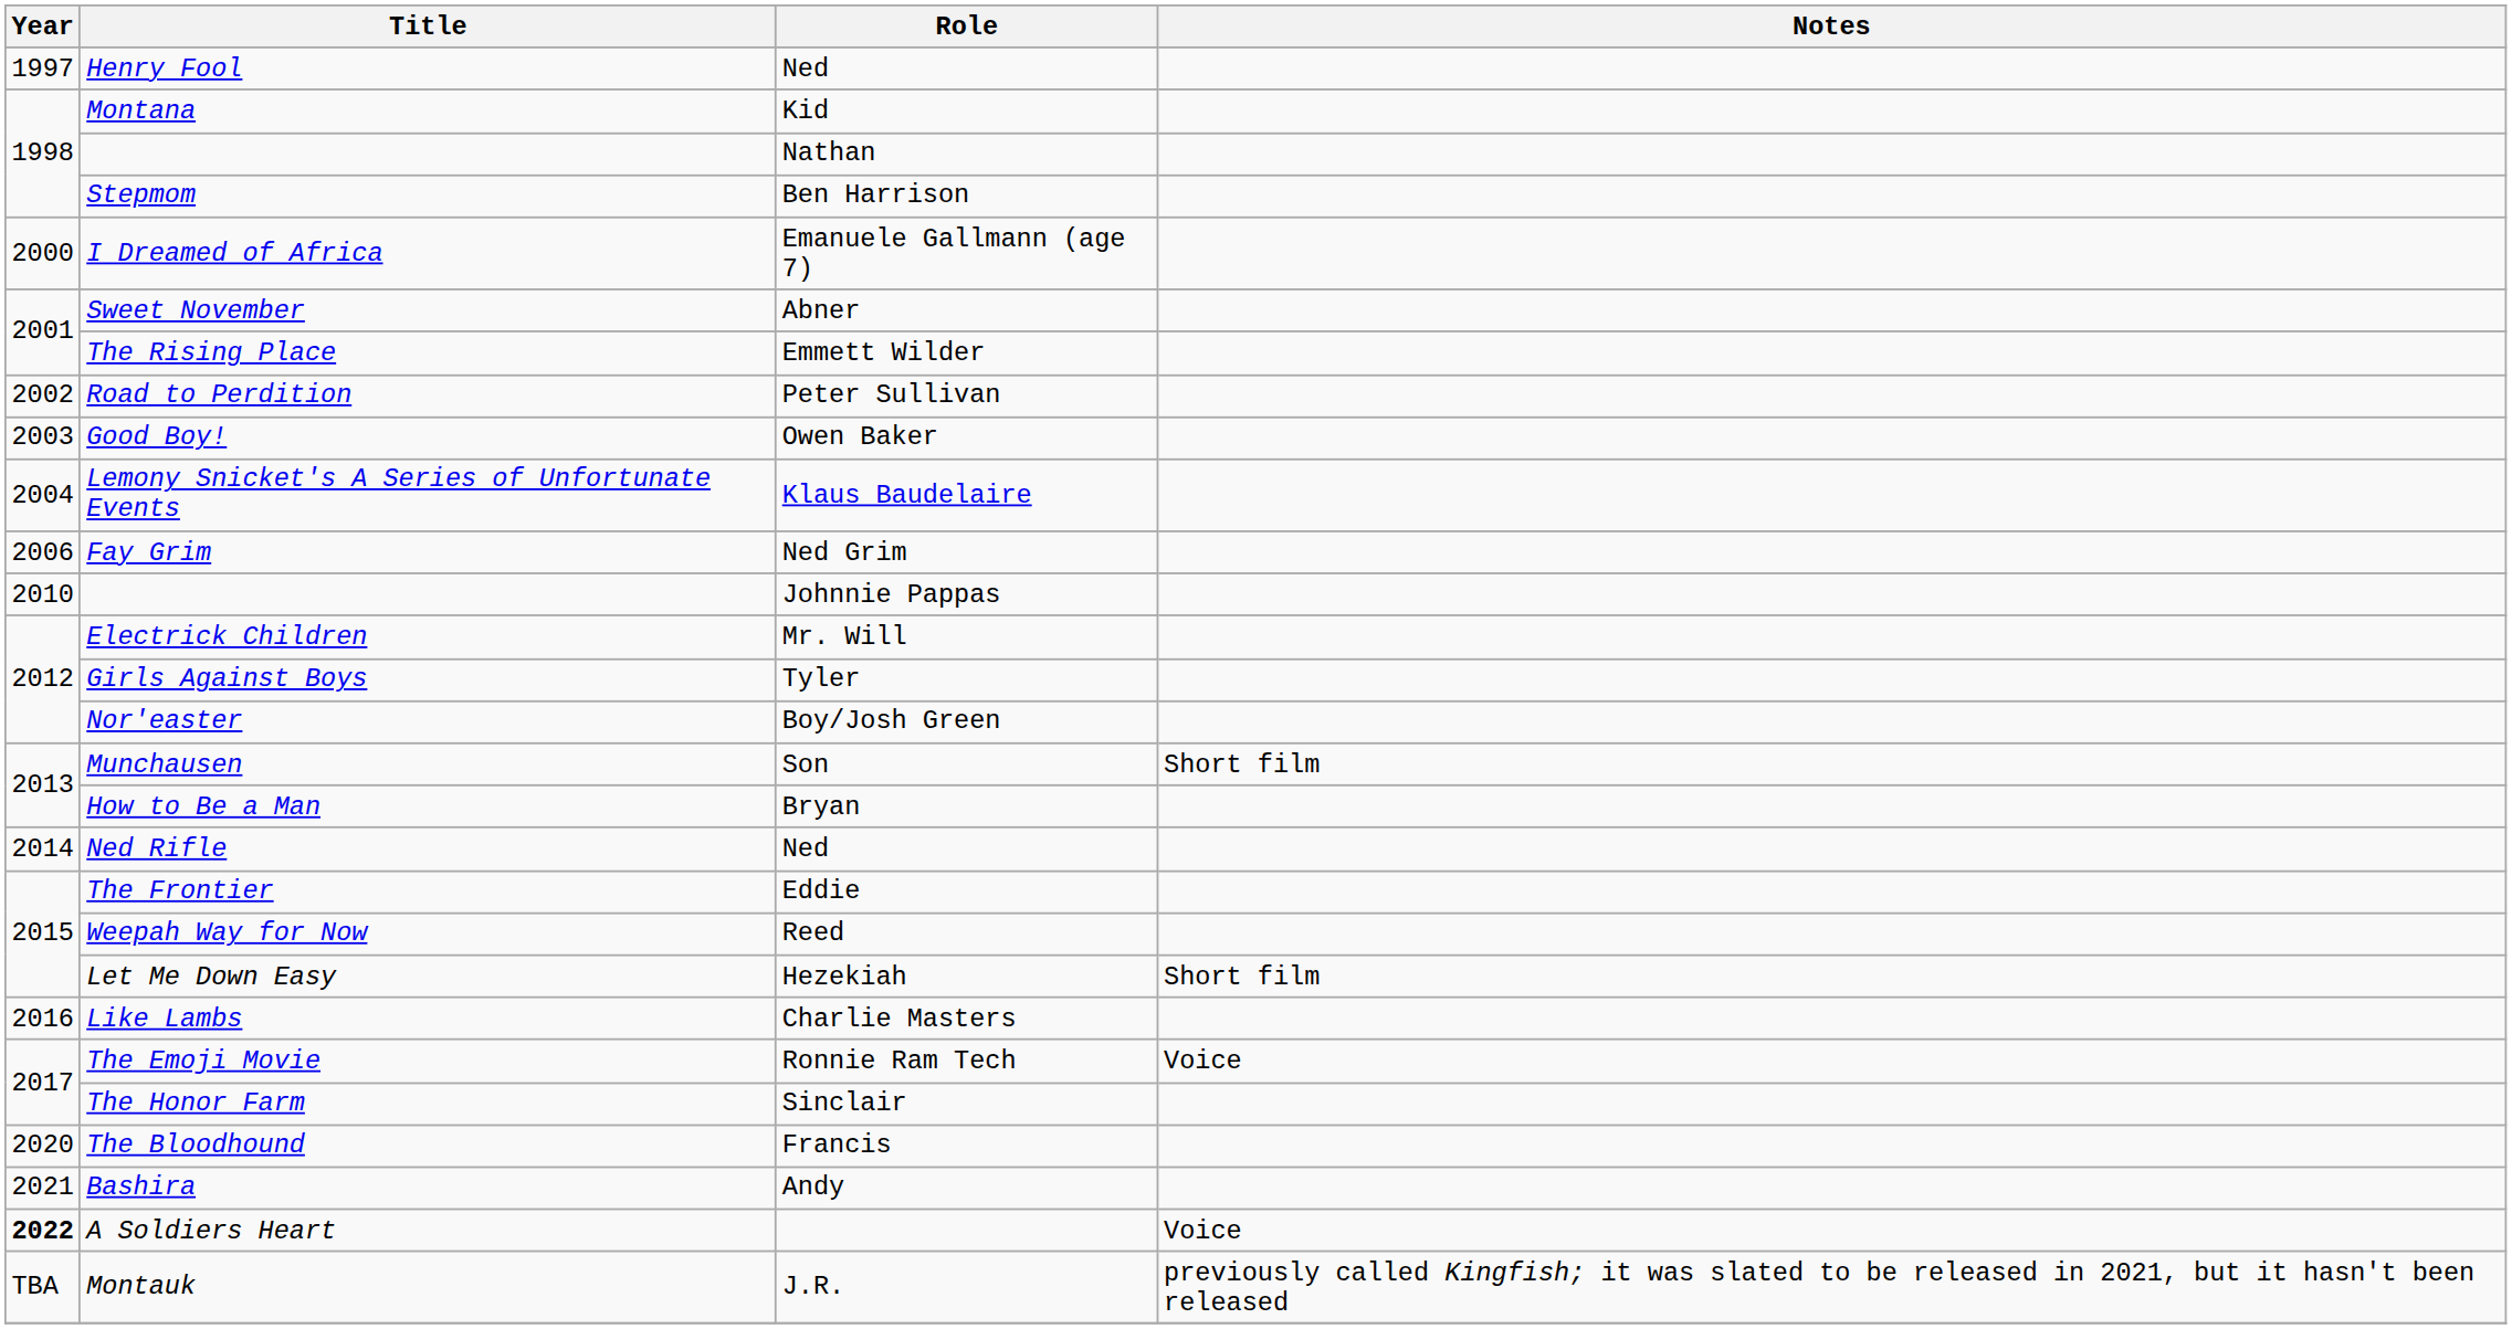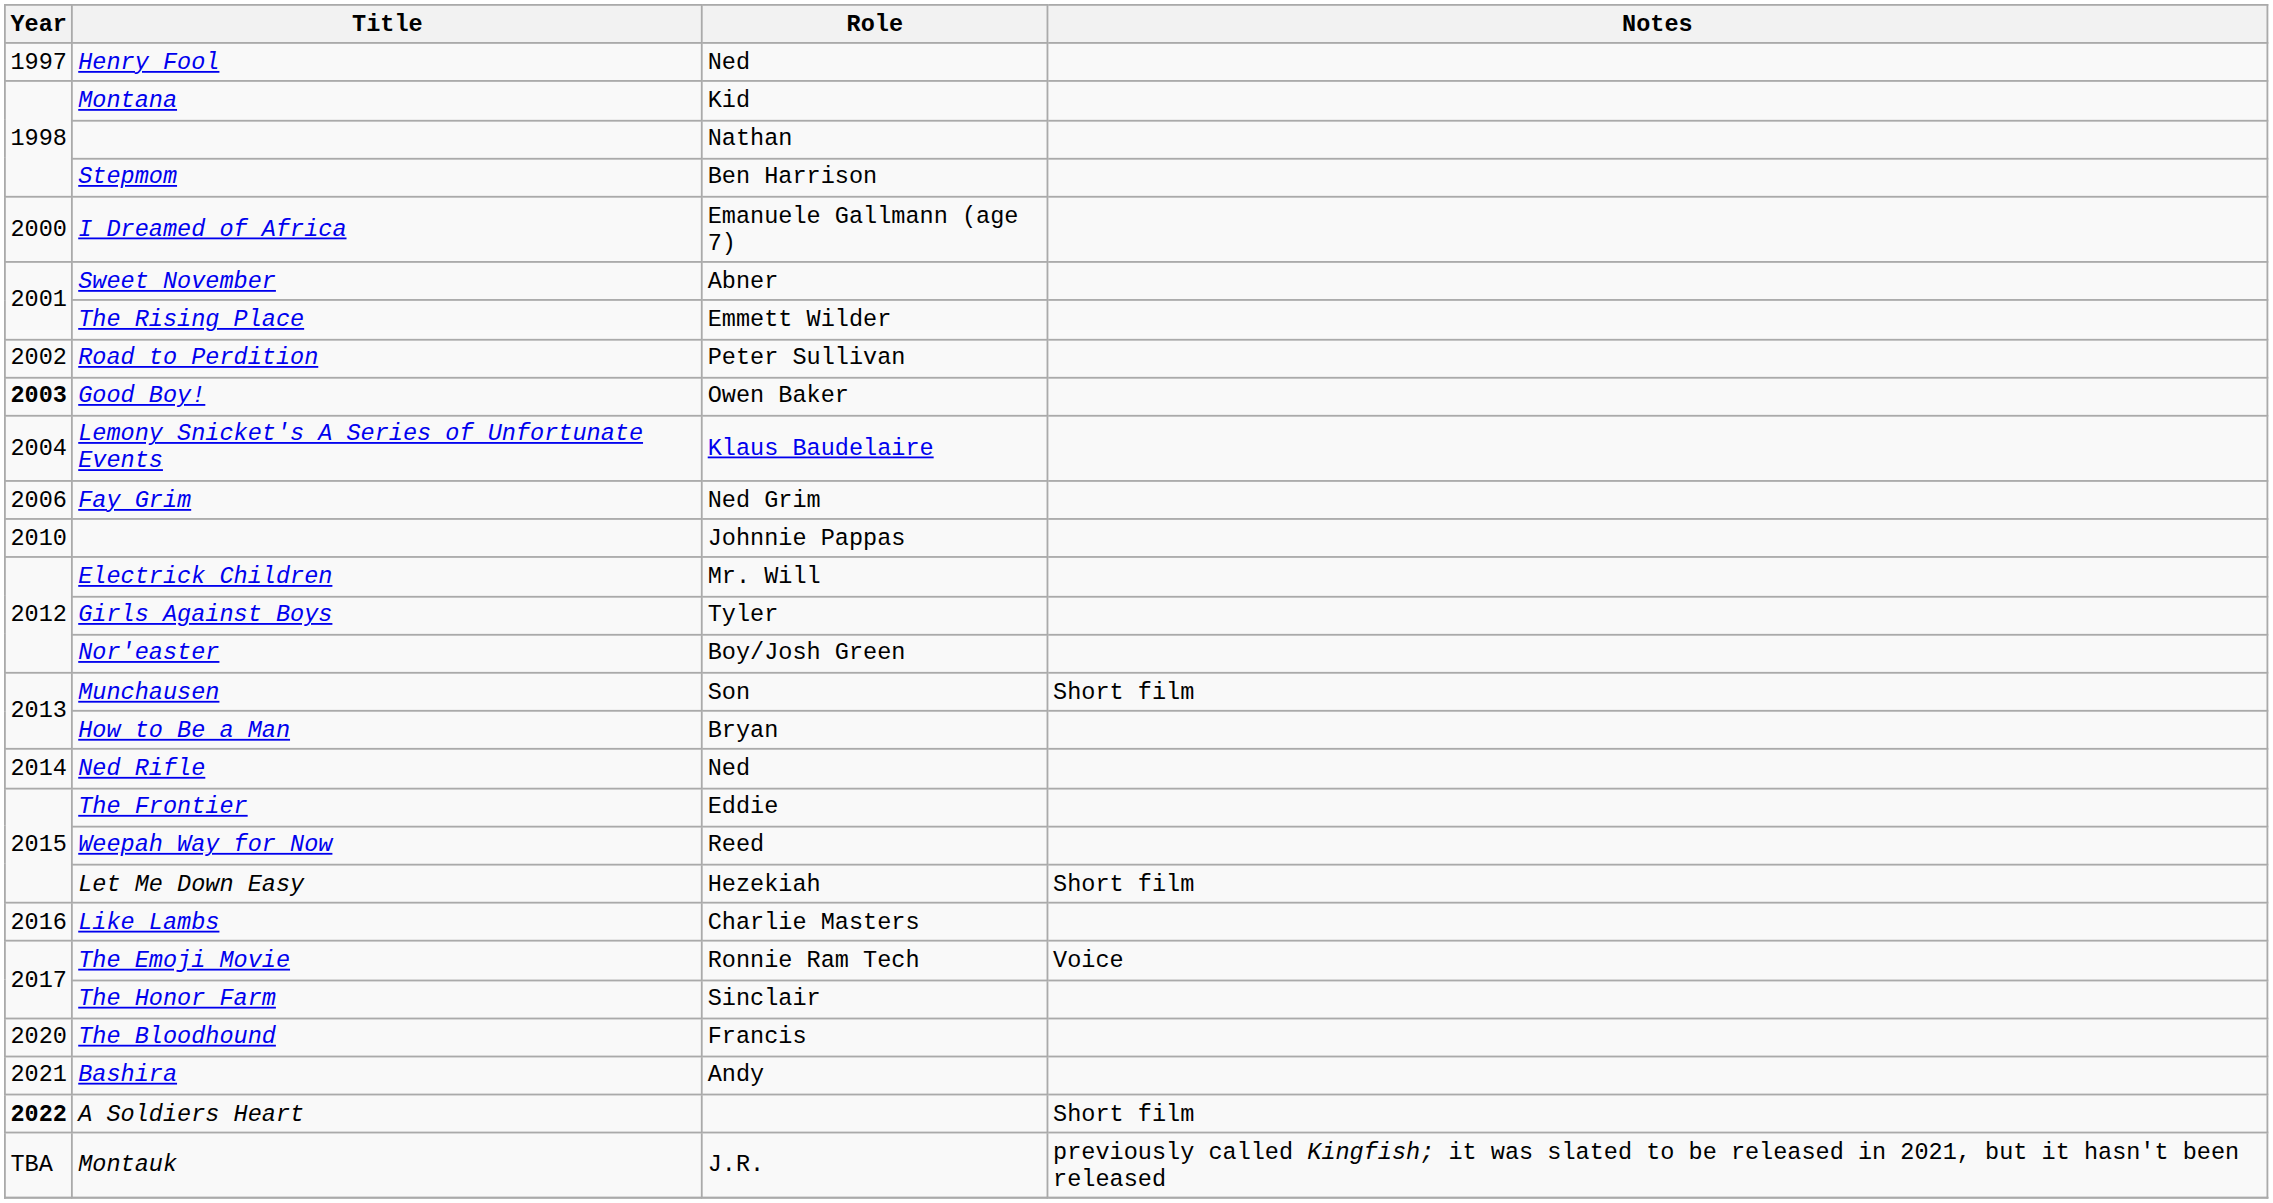Good Boy! | Year: normal -> bold
A Soldiers Heart | Notes: Voice -> Short film
